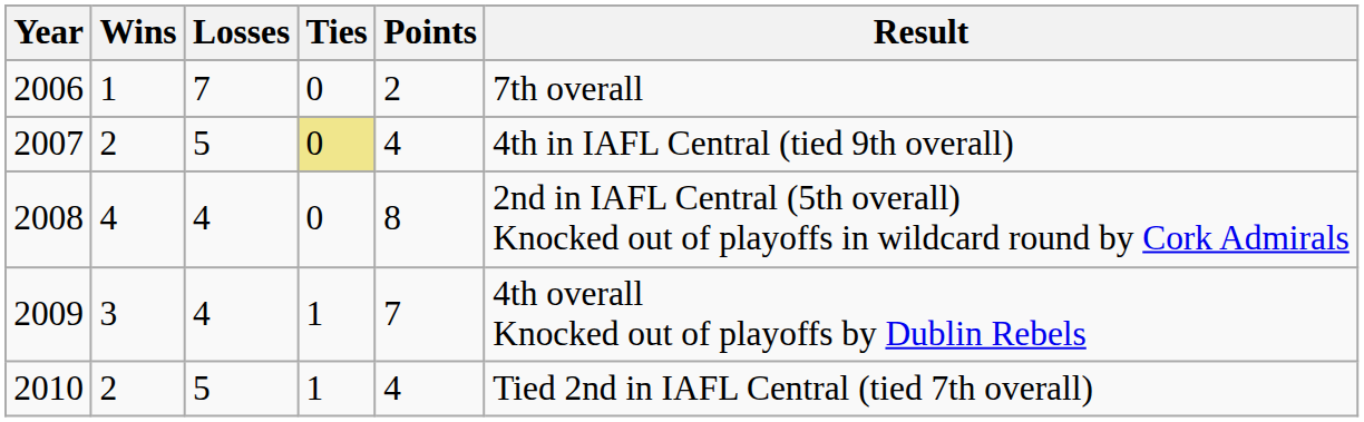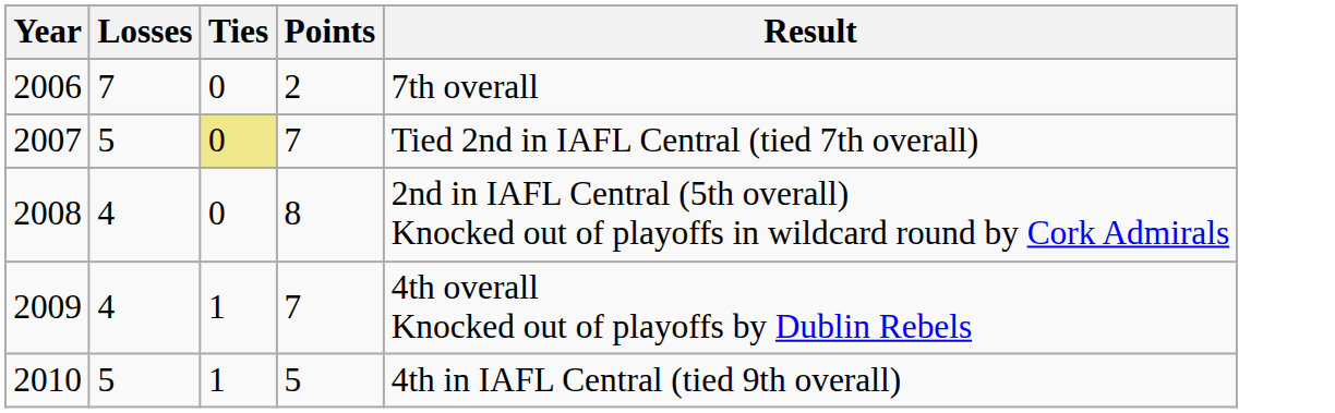- column: Wins | 1 | 2 | 4 | 3 | 2
2007 | Points: 4 -> 7
2007 | Result: 4th in IAFL Central (tied 9th overall) -> Tied 2nd in IAFL Central (tied 7th overall)
2010 | Points: 4 -> 5
2010 | Result: Tied 2nd in IAFL Central (tied 7th overall) -> 4th in IAFL Central (tied 9th overall)
